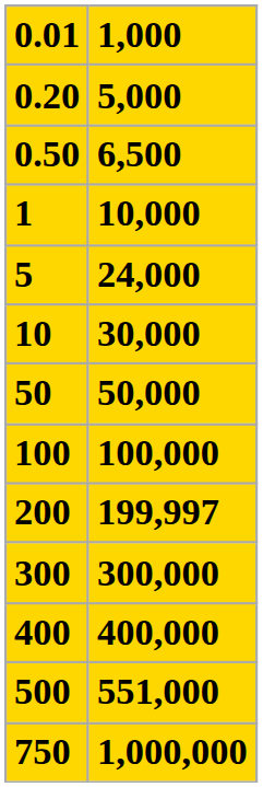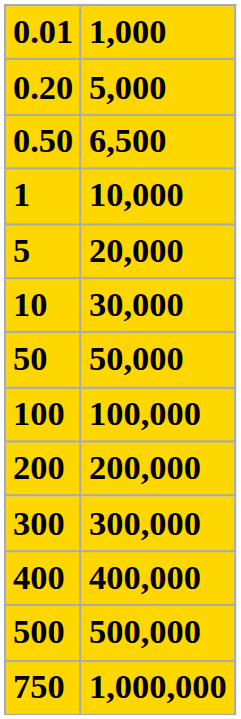5 | 1,000: 24,000 -> 20,000
200 | 1,000: 199,997 -> 200,000
500 | 1,000: 551,000 -> 500,000
